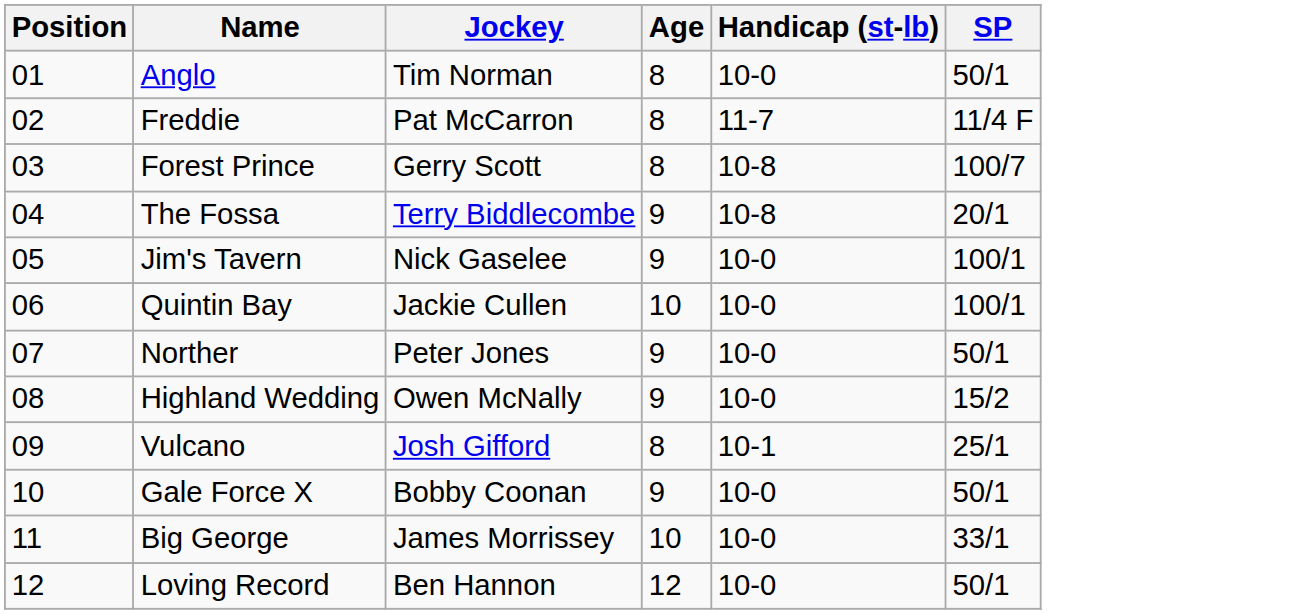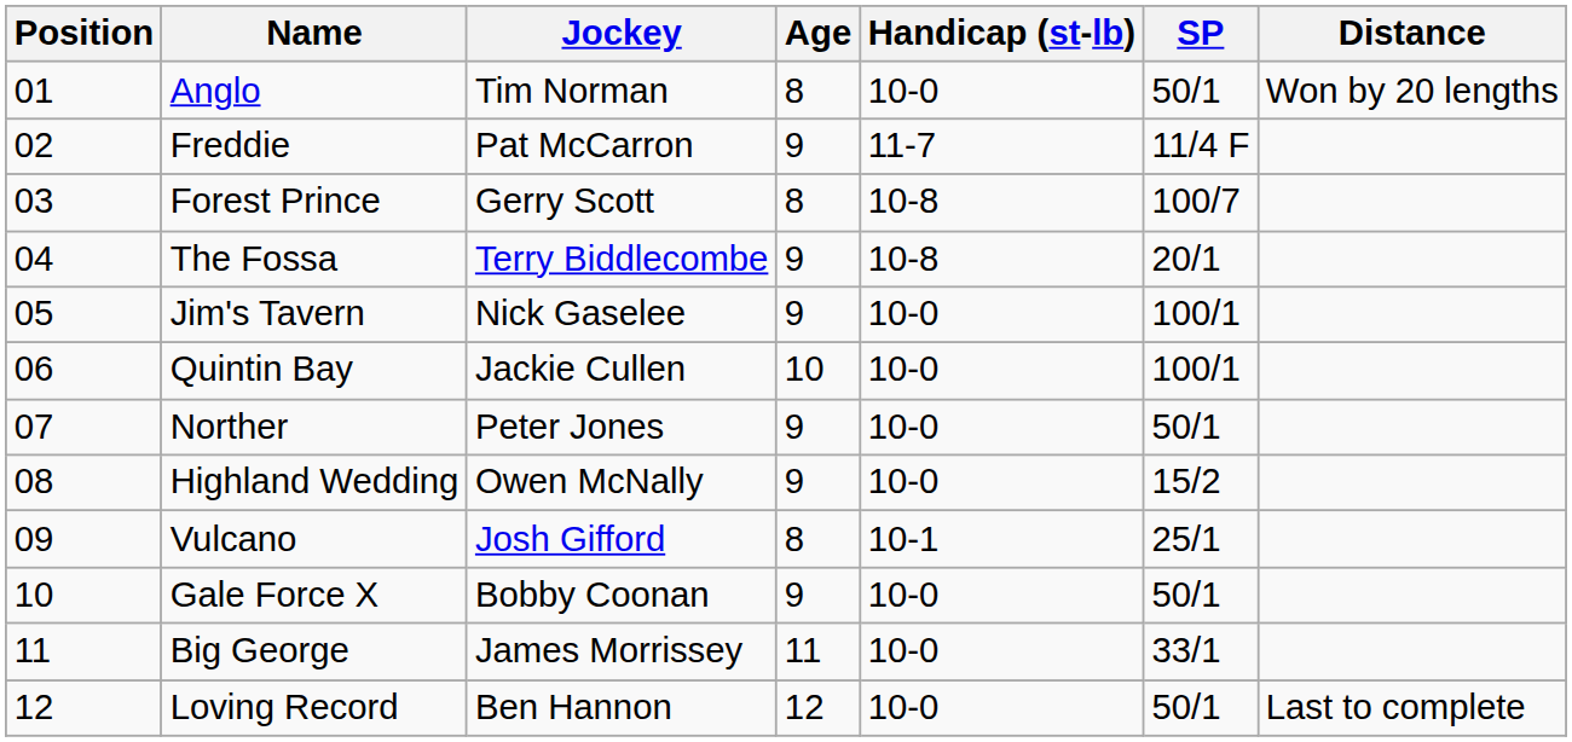+ column: Distance | Won by 20 lengths | Last to complete
Freddie | Age: 8 -> 9
Big George | Age: 10 -> 11
